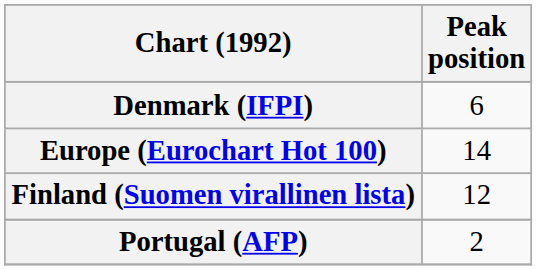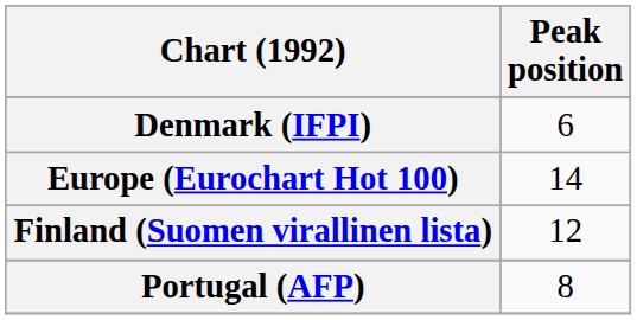Portugal (AFP) | Peak position: 2 -> 8
